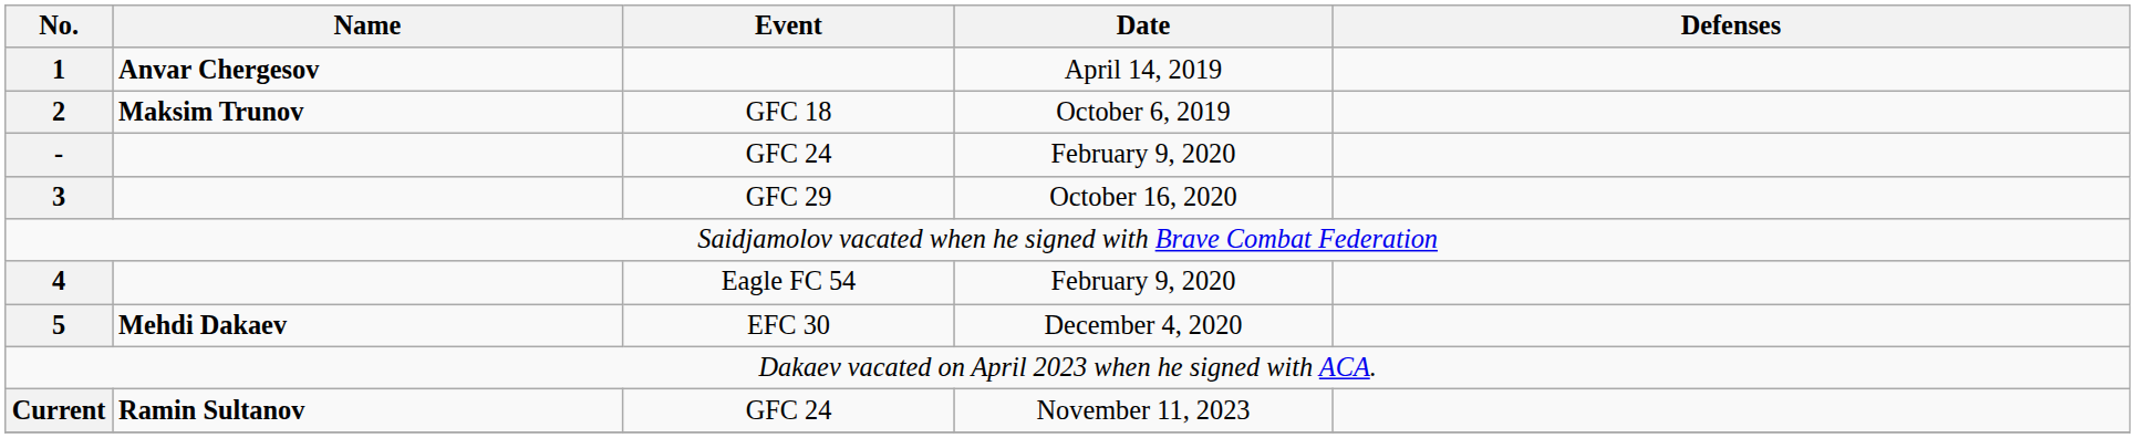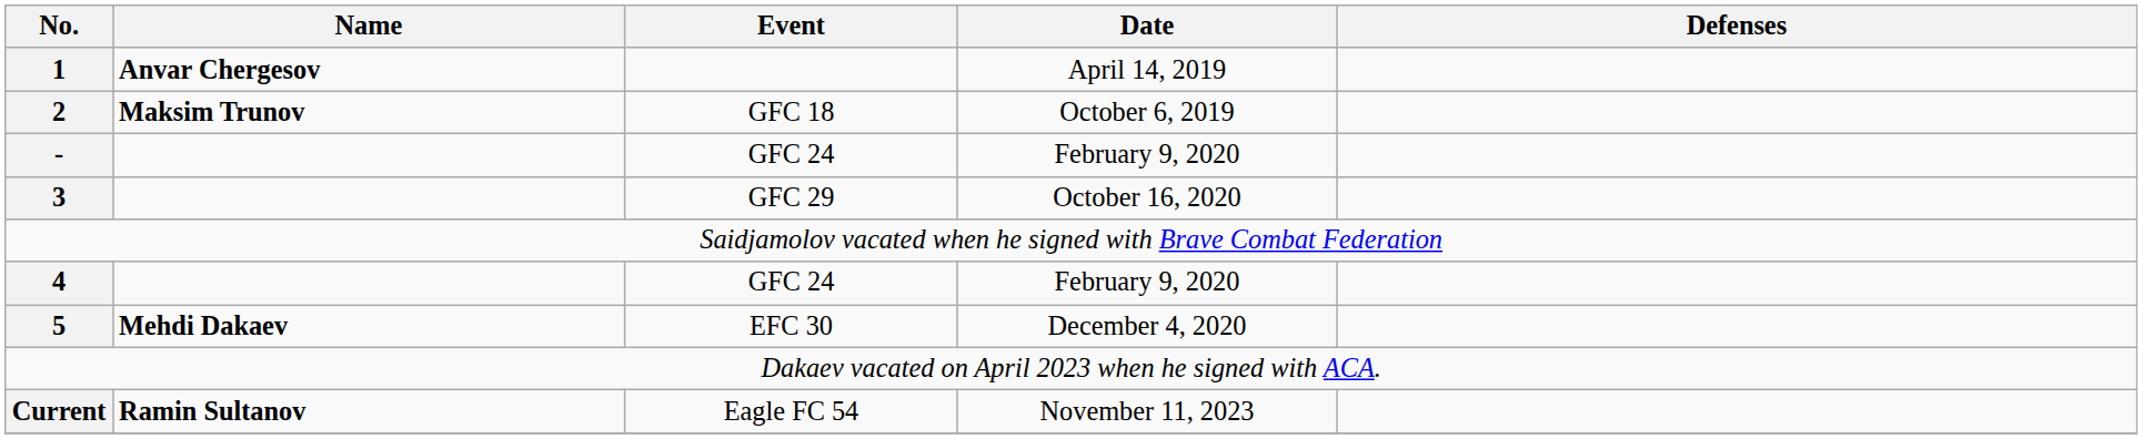4 | Event: Eagle FC 54 -> GFC 24
Current | Event: GFC 24 -> Eagle FC 54
